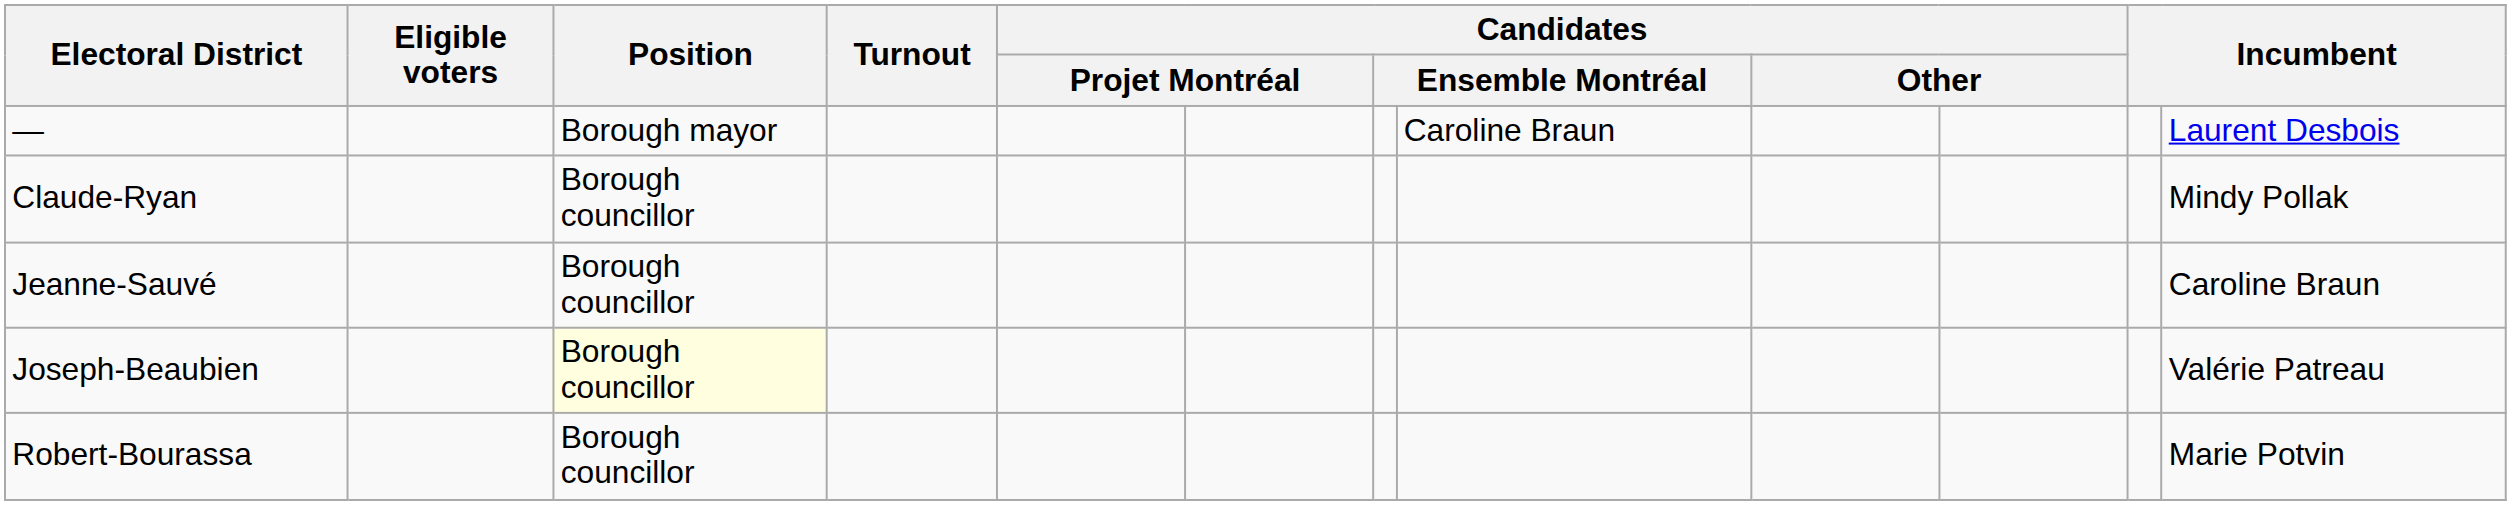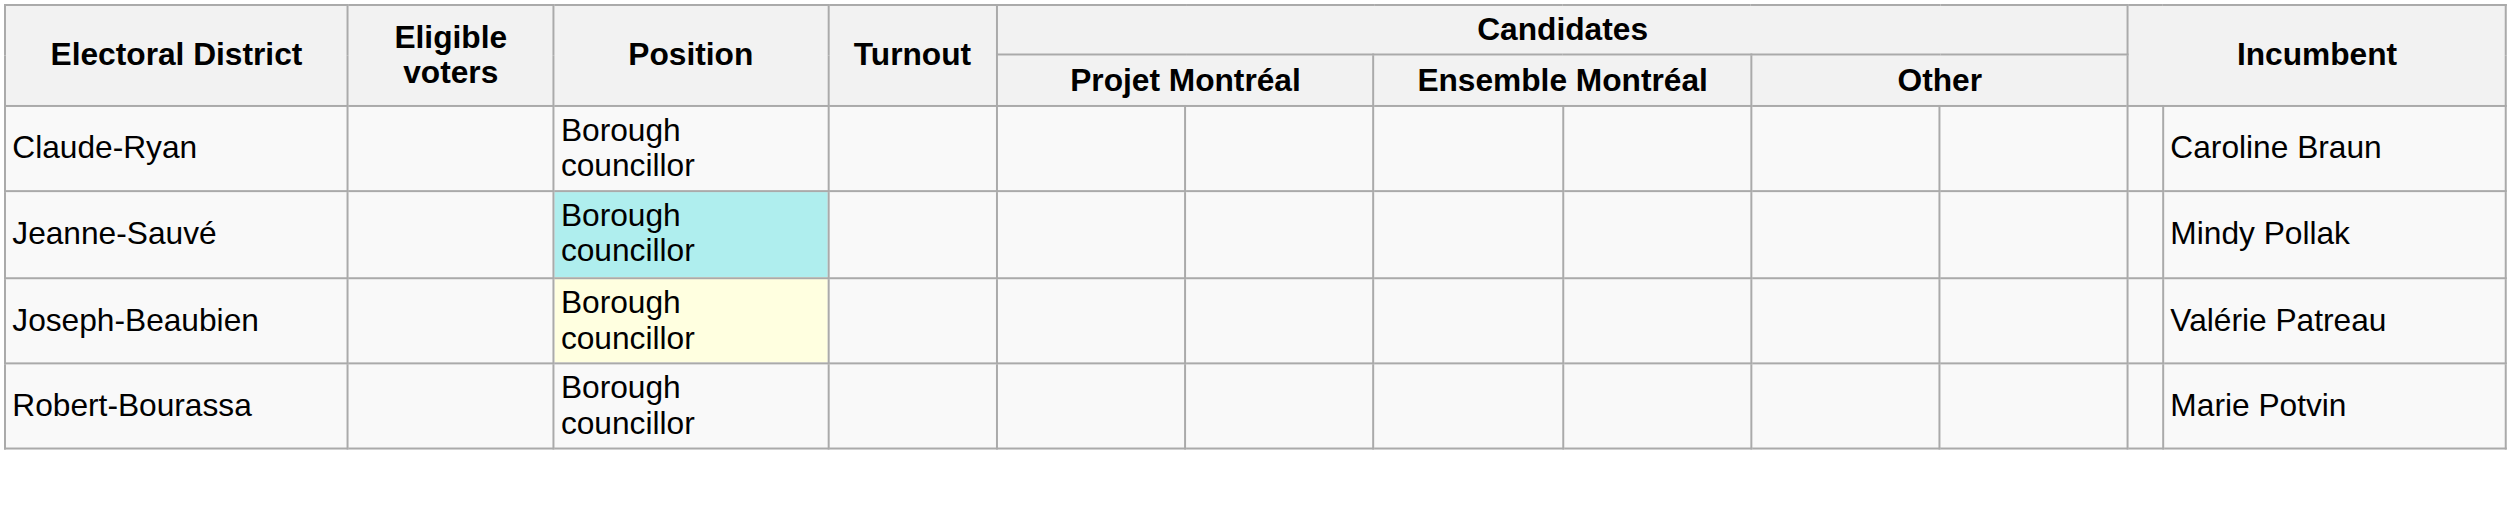- row: — | Borough mayor | Caroline Braun | Laurent Desbois
Claude-Ryan | column 12: Mindy Pollak -> Caroline Braun
Jeanne-Sauvé | Position: no background -> paleturquoise background
Jeanne-Sauvé | column 12: Caroline Braun -> Mindy Pollak
